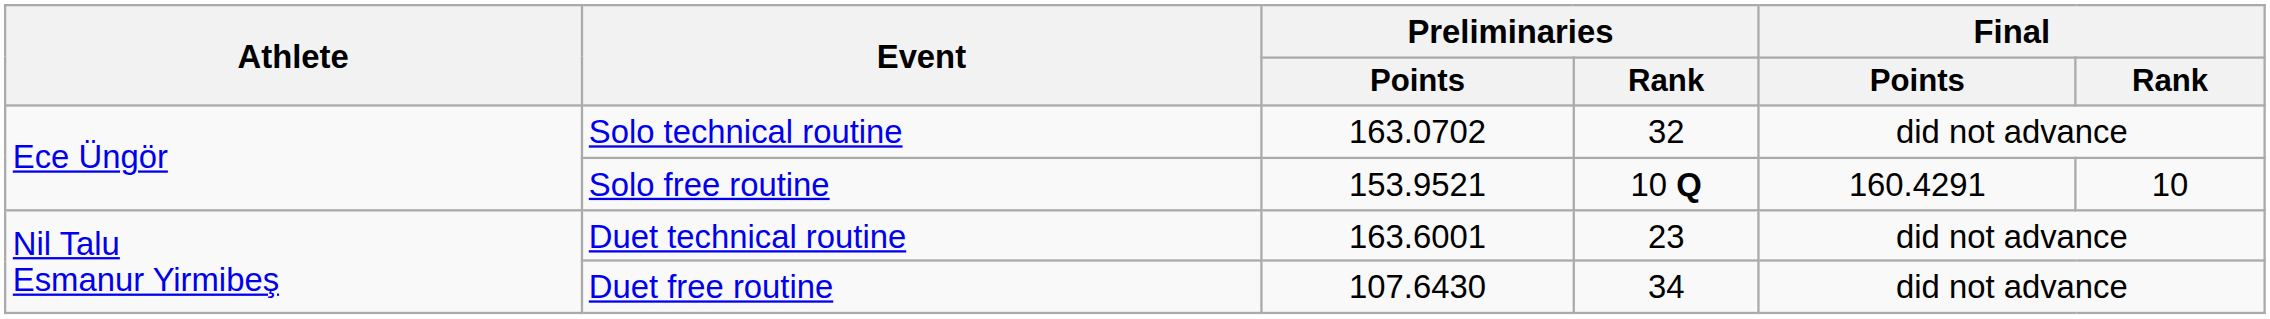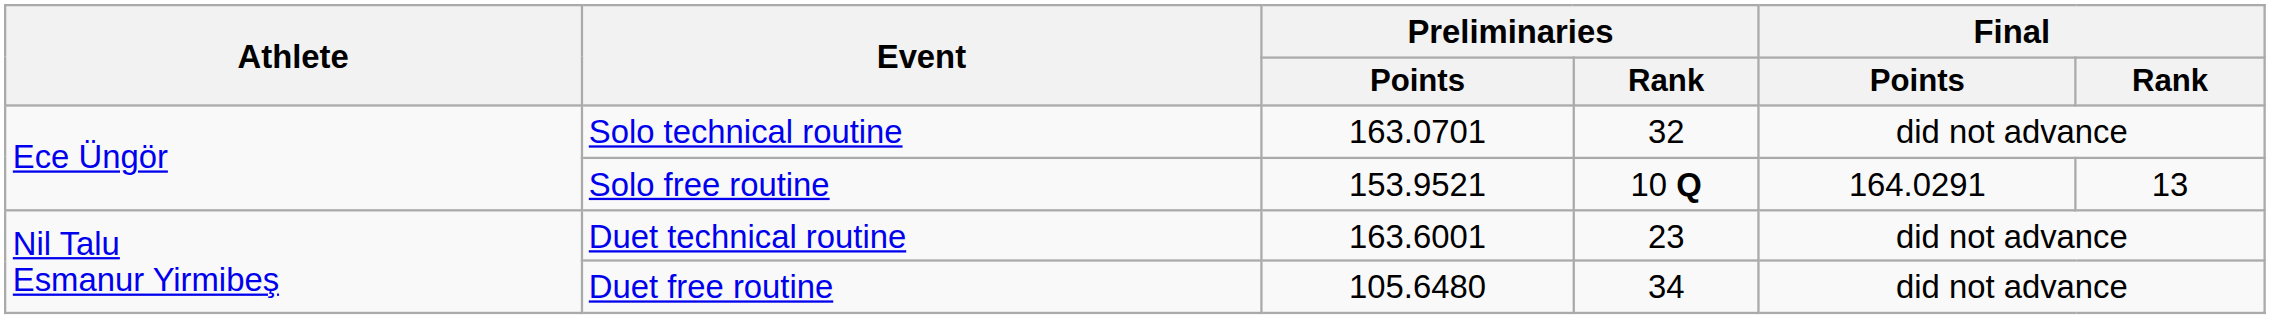Solo technical routine | Preliminaries / Points: 163.0702 -> 163.0701
Solo free routine | Final / Points: 160.4291 -> 164.0291
Solo free routine | Final / Rank: 10 -> 13
Duet free routine | Preliminaries / Points: 107.6430 -> 105.6480
